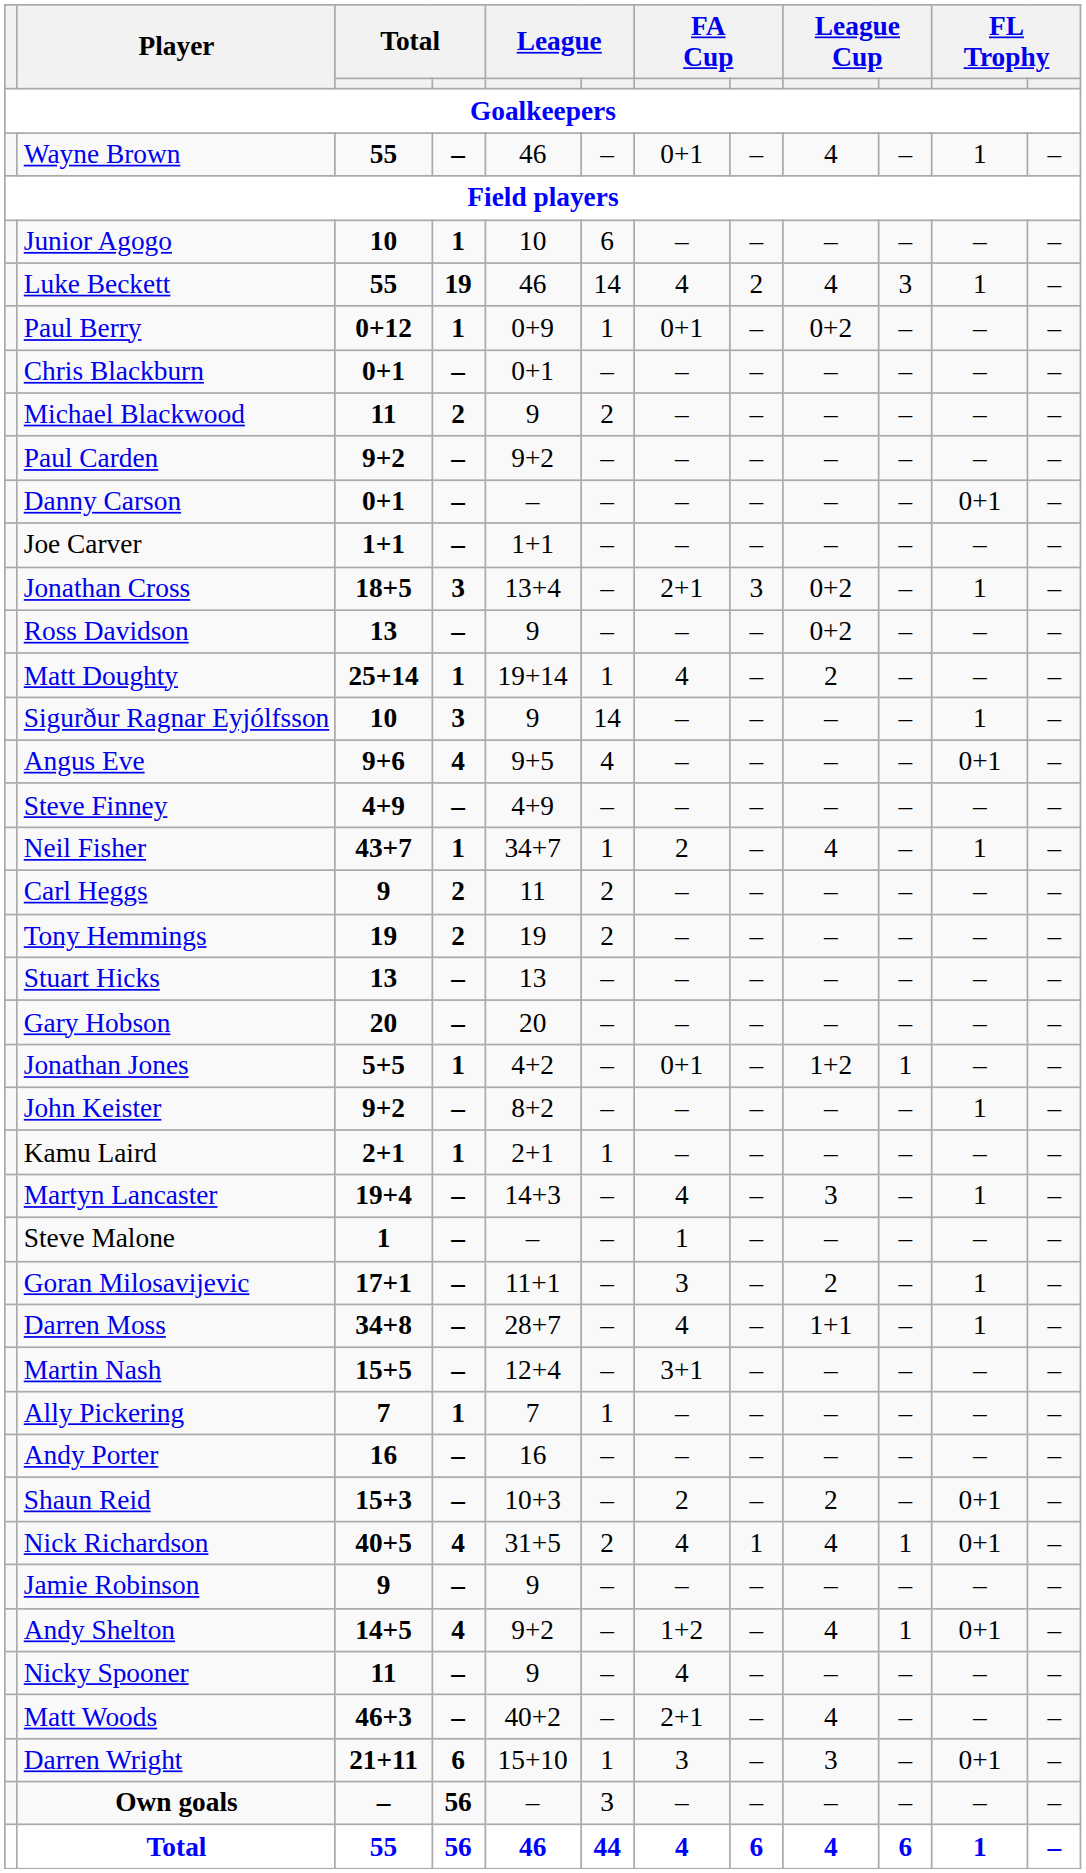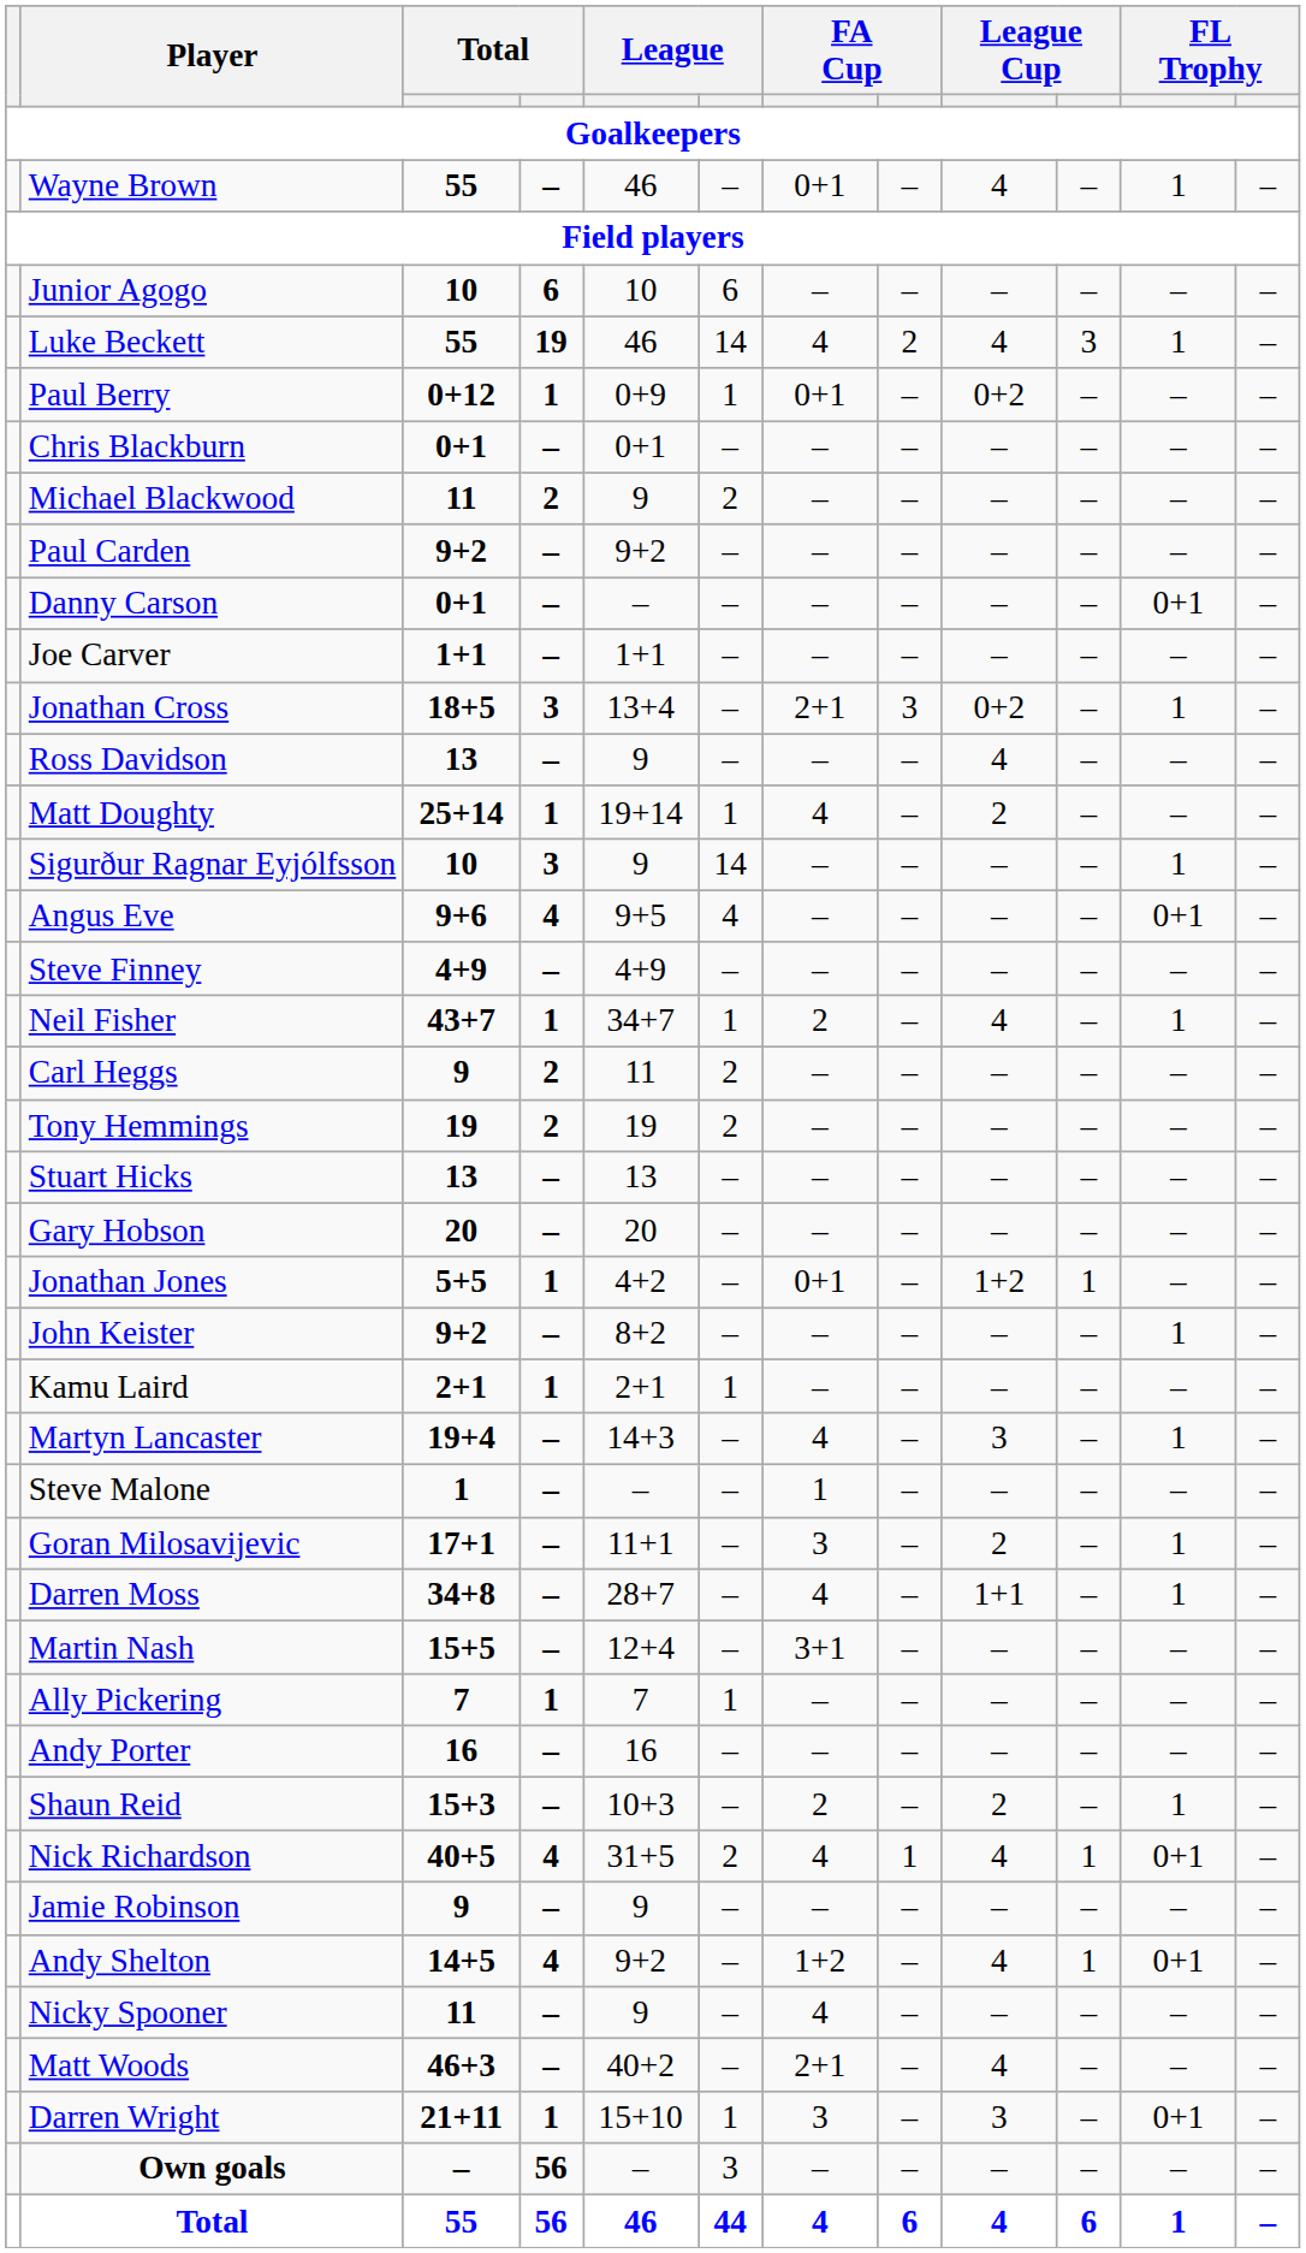Junior Agogo | column 4: 1 -> 6
Ross Davidson | column 9: 0+2 -> 4
Shaun Reid | column 11: 0+1 -> 1
Darren Wright | column 4: 6 -> 1
